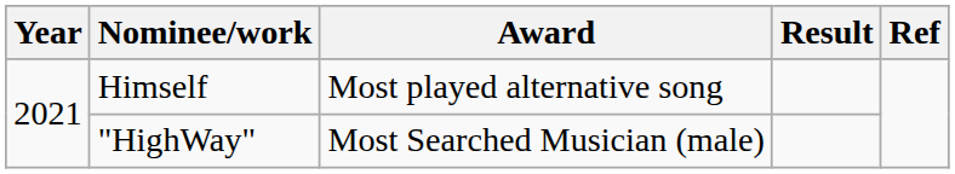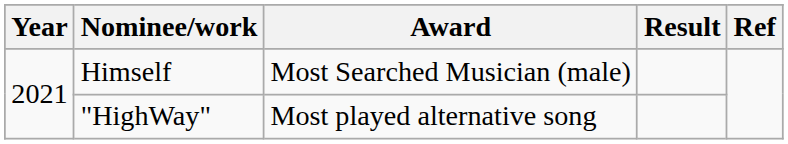Himself | Award: Most played alternative song -> Most Searched Musician (male)
"HighWay" | Award: Most Searched Musician (male) -> Most played alternative song
